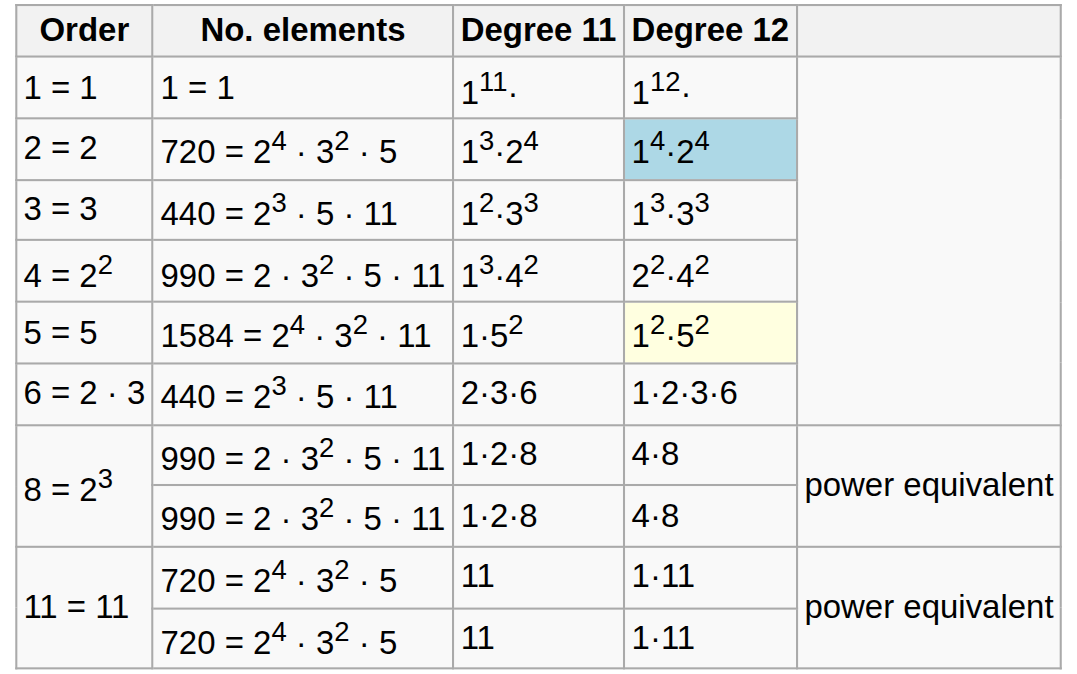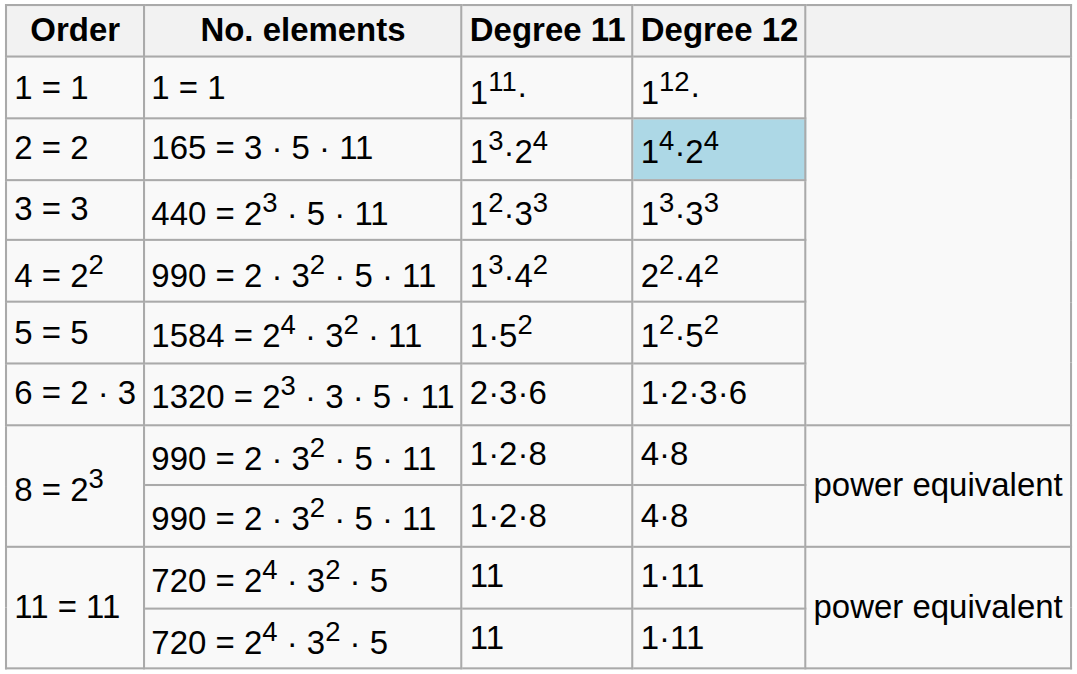2 = 2 | No. elements: 720 = 24 · 32 · 5 -> 165 = 3 · 5 · 11
5 = 5 | Degree 12: lightyellow background -> no background
6 = 2 · 3 | No. elements: 440 = 23 · 5 · 11 -> 1320 = 23 · 3 · 5 · 11
